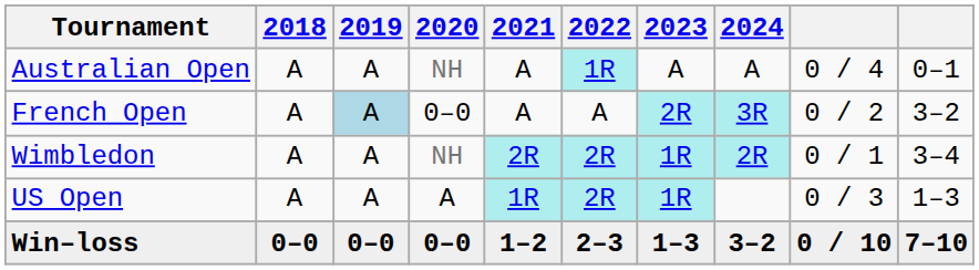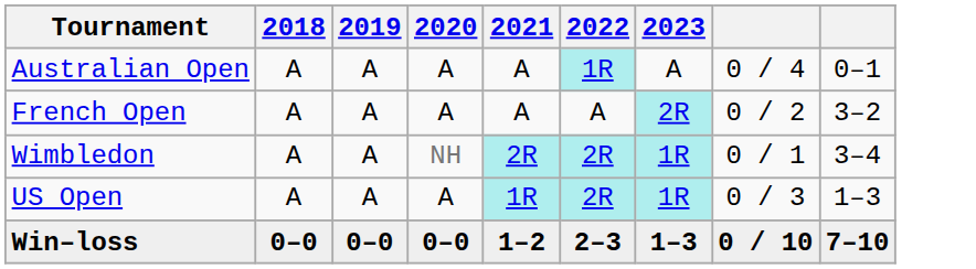- column: 2024 | A | 3R | 2R | 3–2
Australian Open | 2020: NH -> A
French Open | 2019: lightblue background -> no background
French Open | 2020: 0–0 -> A
